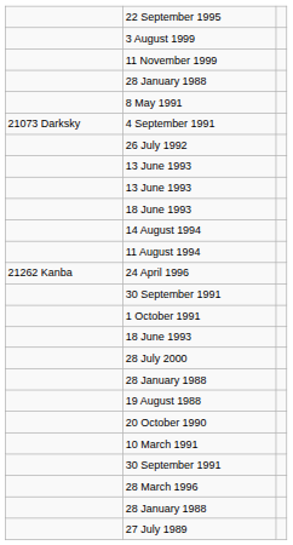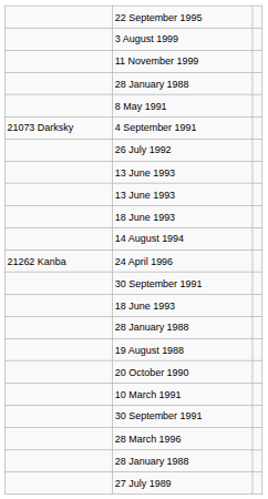- row: 11 August 1994
- row: 1 October 1991
- row: 28 July 2000
